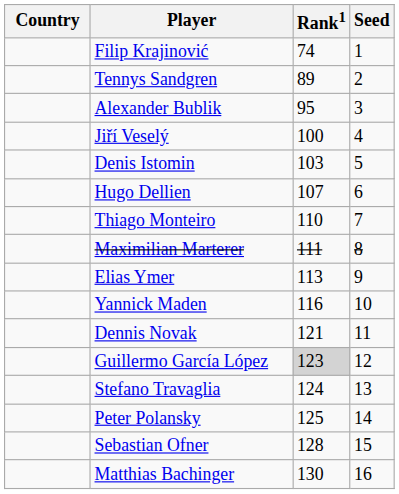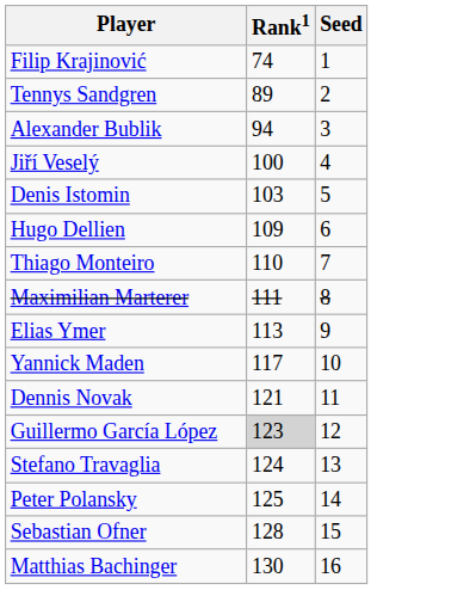- column: Country
Alexander Bublik | Rank1: 95 -> 94
Hugo Dellien | Rank1: 107 -> 109
Yannick Maden | Rank1: 116 -> 117
